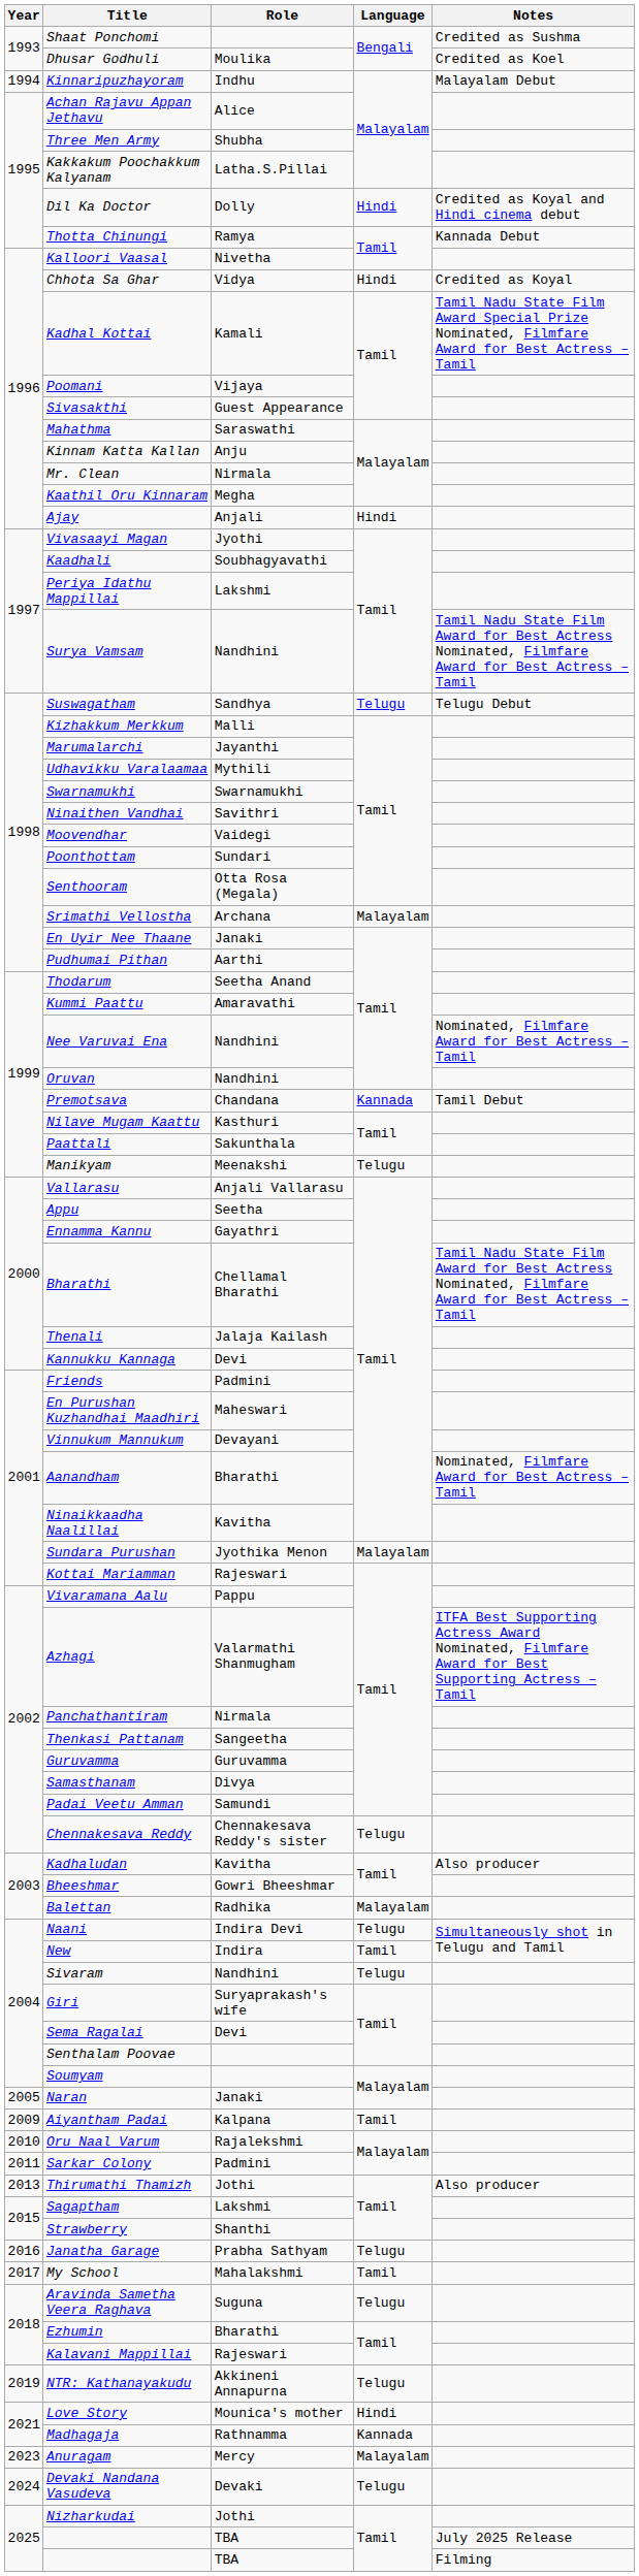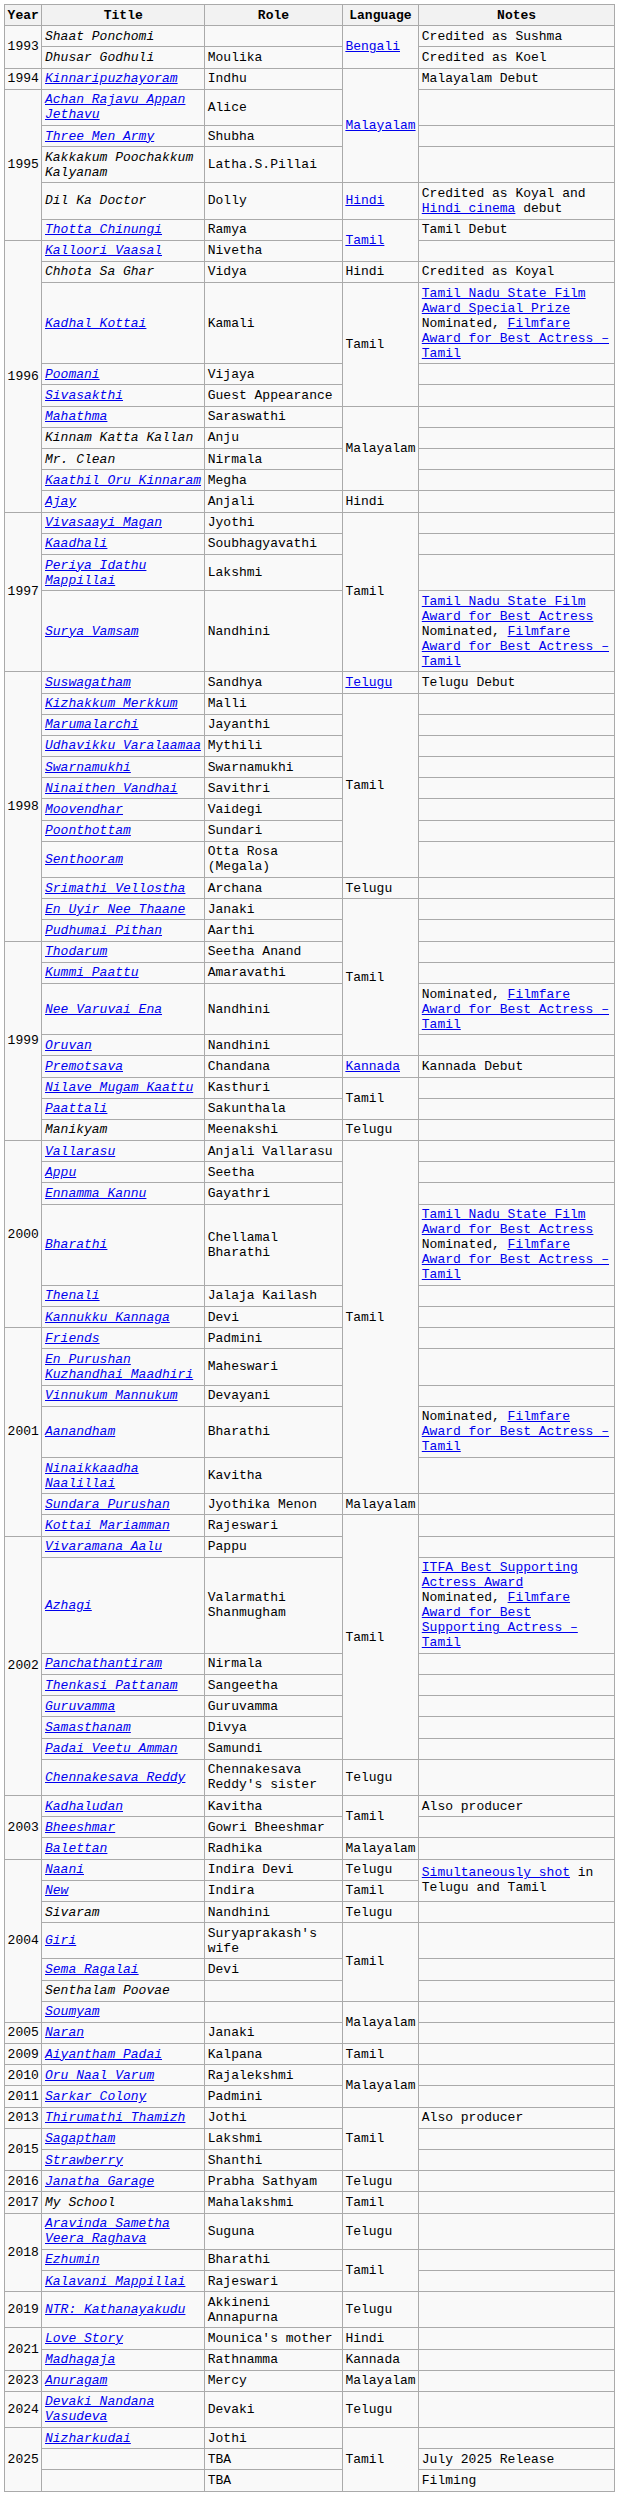Thotta Chinungi | Notes: Kannada Debut -> Tamil Debut
Srimathi Vellostha | Language: Malayalam -> Telugu
Premotsava | Notes: Tamil Debut -> Kannada Debut
